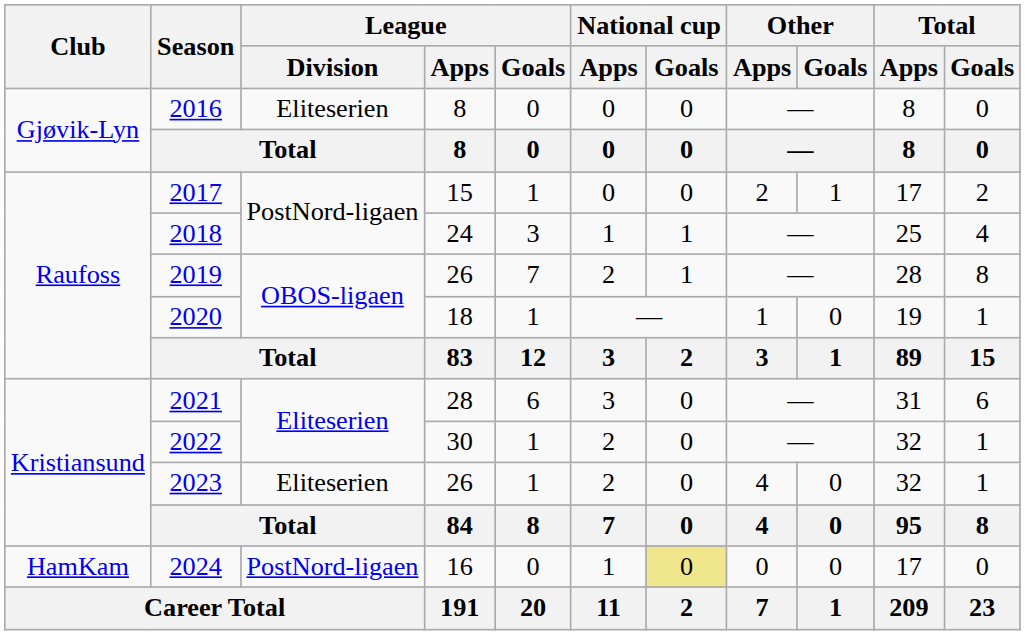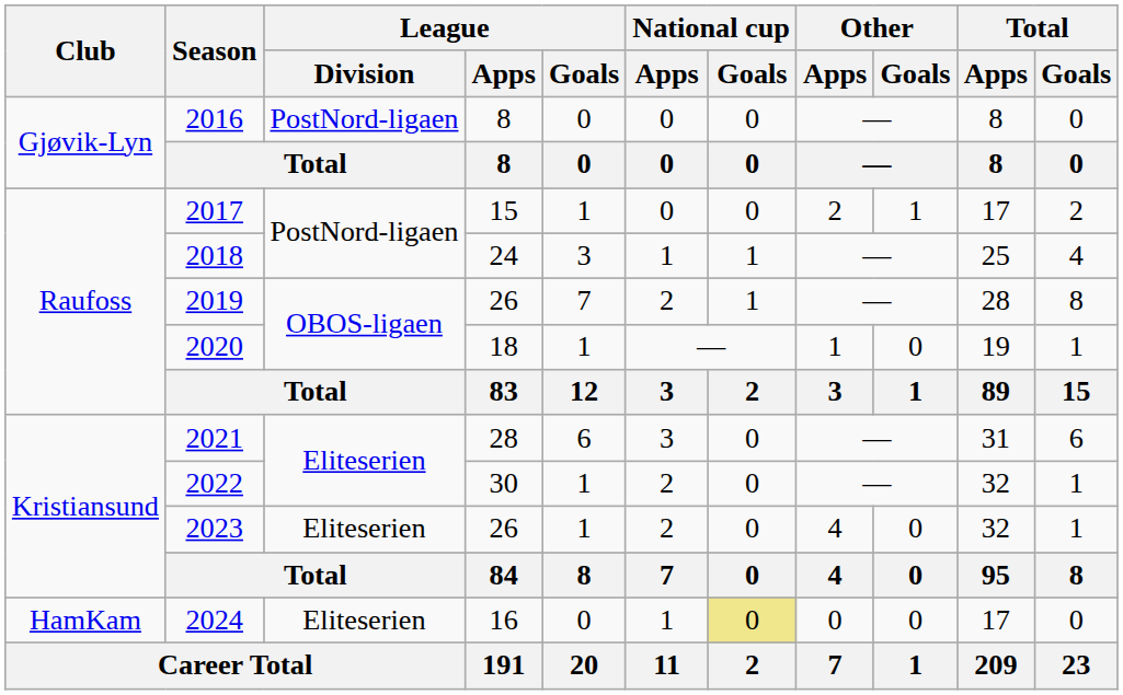2016 | League / Division: Eliteserien -> PostNord-ligaen
2024 | League / Division: PostNord-ligaen -> Eliteserien
